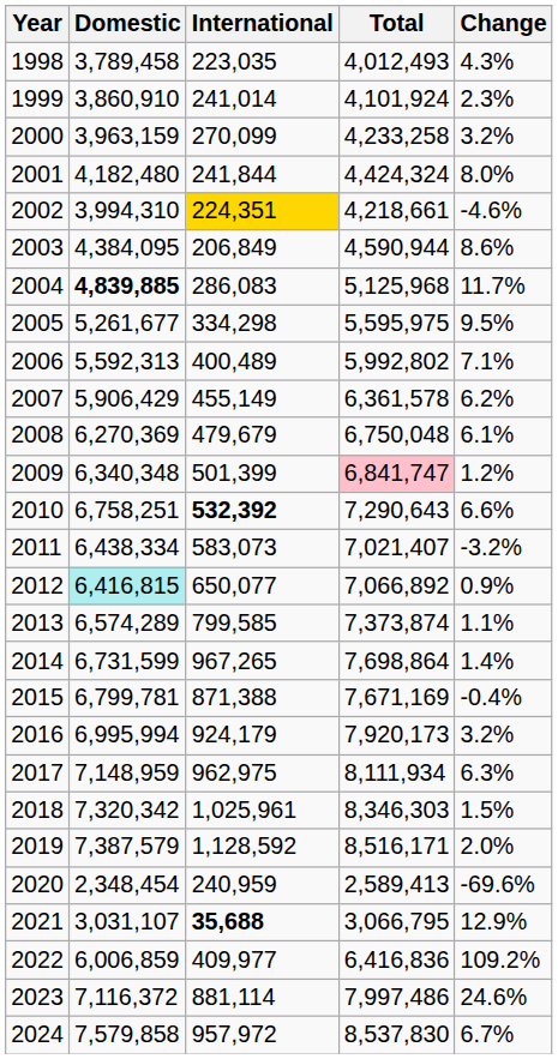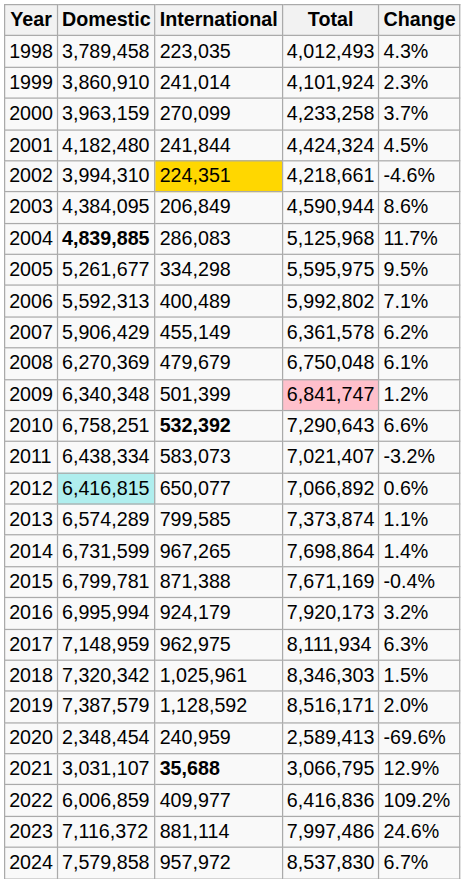2000 | Change: 3.2% -> 3.7%
2001 | Change: 8.0% -> 4.5%
2012 | Change: 0.9% -> 0.6%
